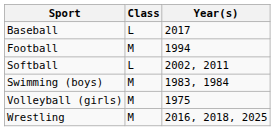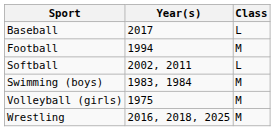columns swapped: Class <-> Year(s)
